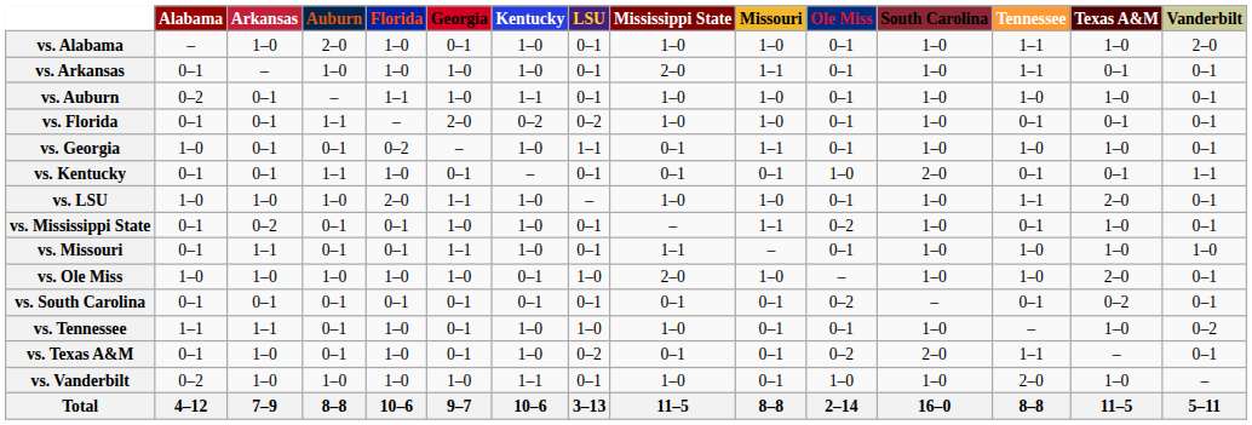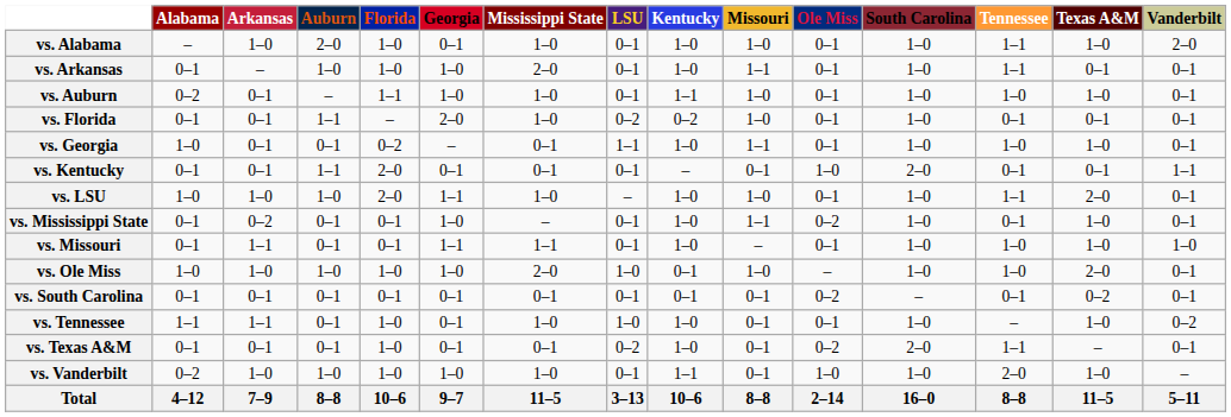columns swapped: Kentucky <-> Mississippi State
vs. Kentucky | Florida: 1–0 -> 2–0
vs. Texas A&M | Arkansas: 1–0 -> 0–1
